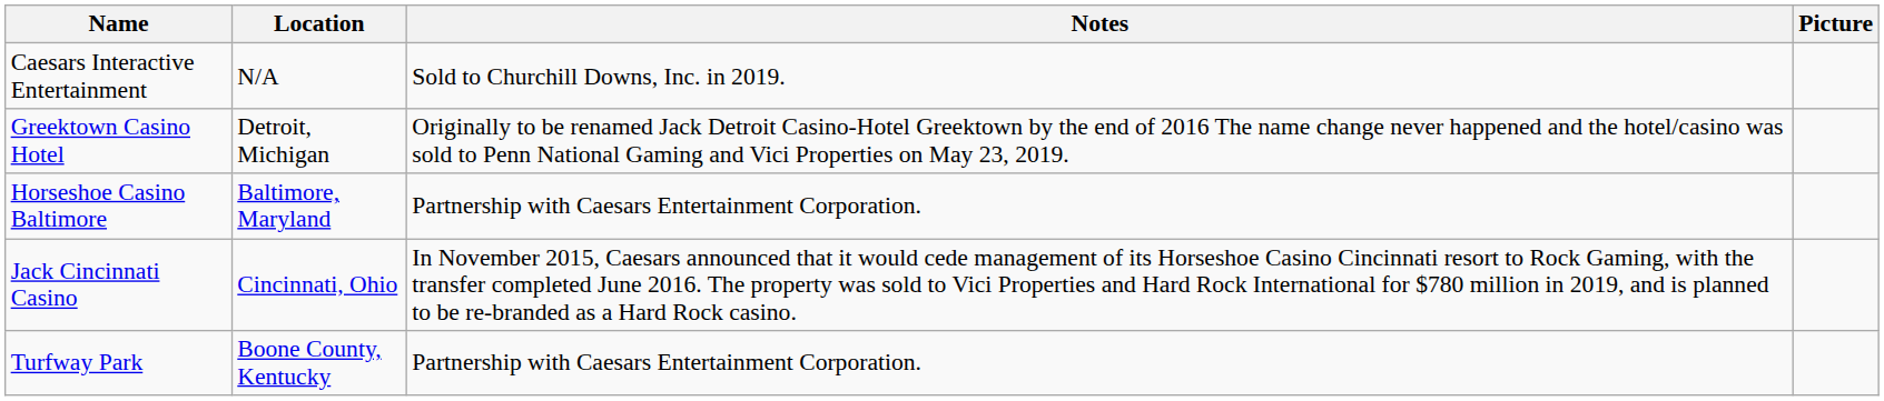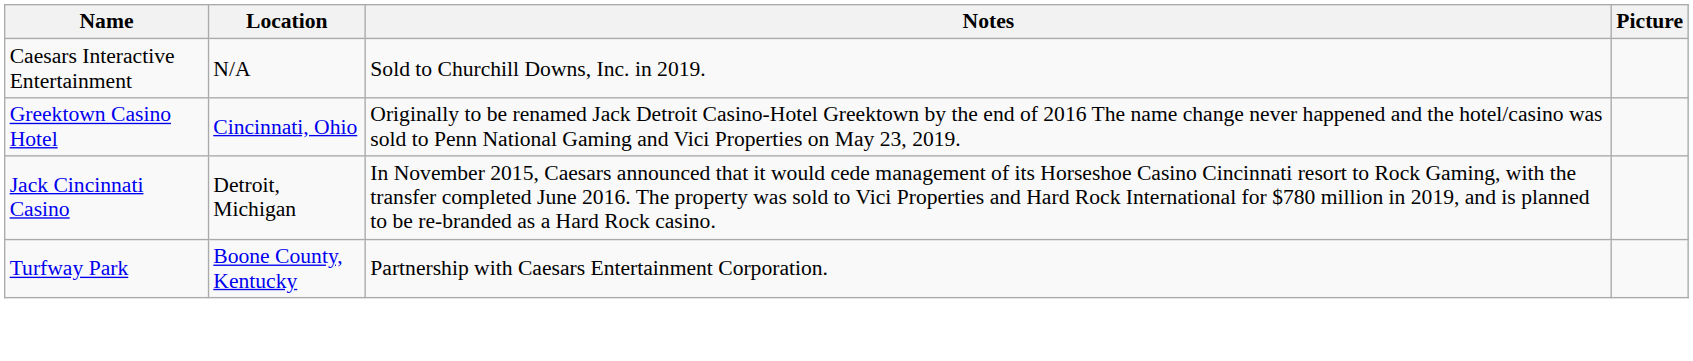Greektown Casino Hotel | Location: Detroit, Michigan -> Cincinnati, Ohio
- row: Horseshoe Casino Baltimore | Baltimore, Maryland | Partnership with Caesars Entertainment Corporation.
Jack Cincinnati Casino | Location: Cincinnati, Ohio -> Detroit, Michigan
